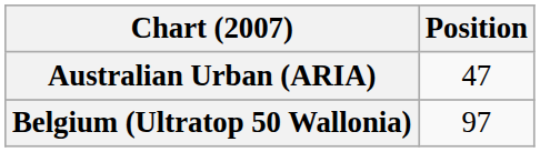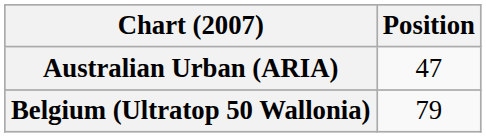Belgium (Ultratop 50 Wallonia) | Position: 97 -> 79
